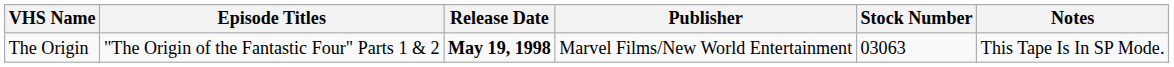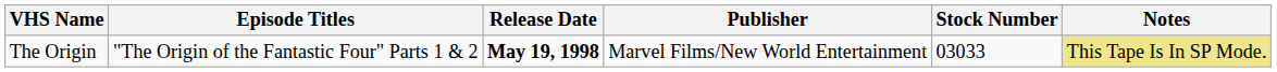The Origin | Stock Number: 03063 -> 03033
The Origin | Notes: no background -> khaki background
